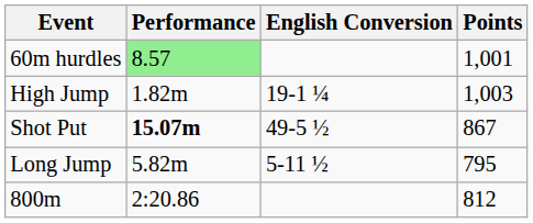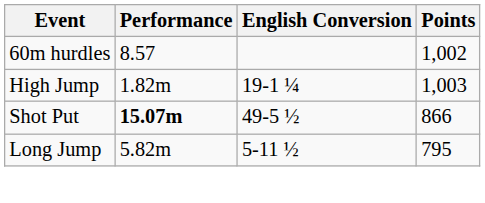60m hurdles | Performance: lightgreen background -> no background
60m hurdles | Points: 1,001 -> 1,002
Shot Put | Points: 867 -> 866
- row: 800m | 2:20.86 | 812
